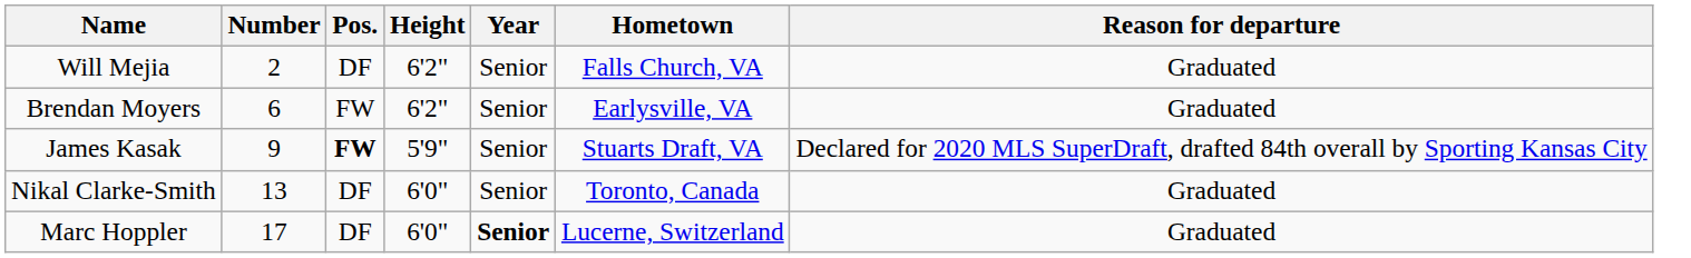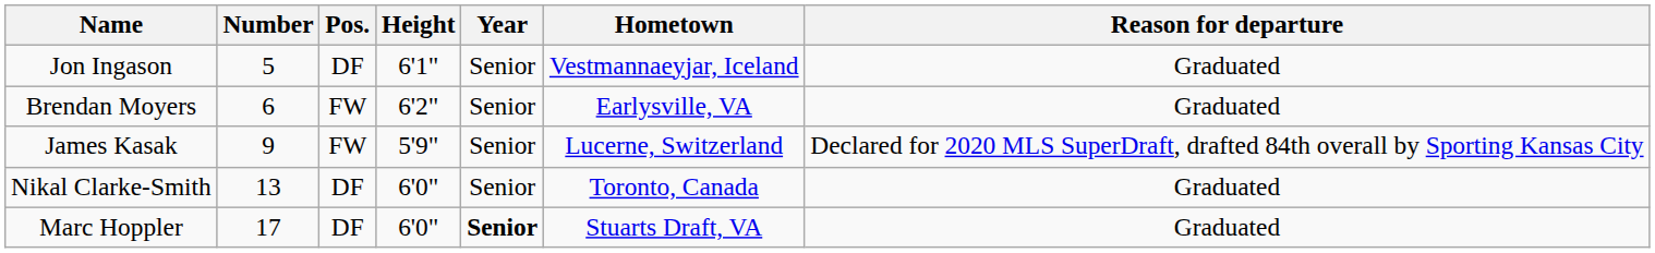- row: Will Mejia | 2 | DF | 6'2" | Senior | Falls Church, VA | Graduated
+ row: Jon Ingason | 5 | DF | 6'1" | Senior | Vestmannaeyjar, Iceland | Graduated
James Kasak | Pos.: bold -> normal
James Kasak | Hometown: Stuarts Draft, VA -> Lucerne, Switzerland
Marc Hoppler | Hometown: Lucerne, Switzerland -> Stuarts Draft, VA
